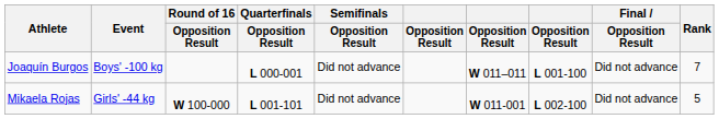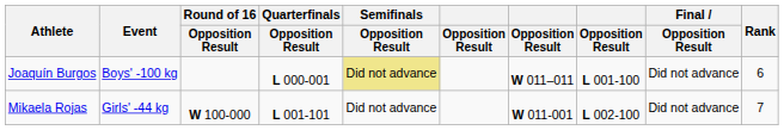Joaquín Burgos | Semifinals / Opposition Result: no background -> khaki background
Joaquín Burgos | Rank: 7 -> 6
Mikaela Rojas | Rank: 5 -> 7
